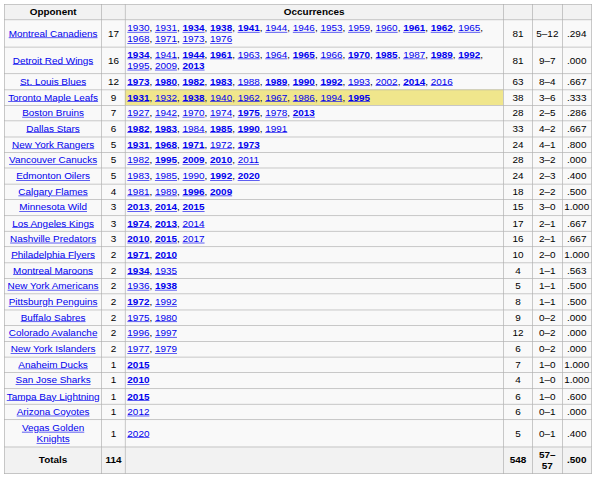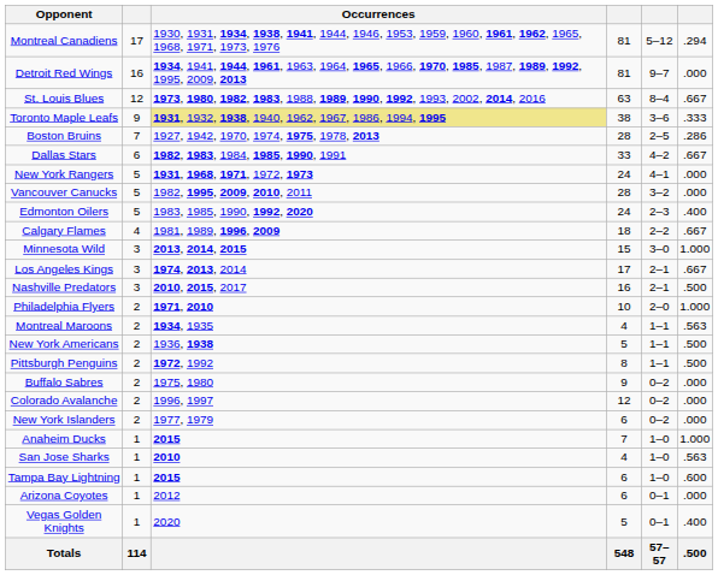New York Rangers | column 6: .800 -> .000
Calgary Flames | column 6: .500 -> .667
Nashville Predators | column 6: .667 -> .500
San Jose Sharks | column 6: 1.000 -> .563
